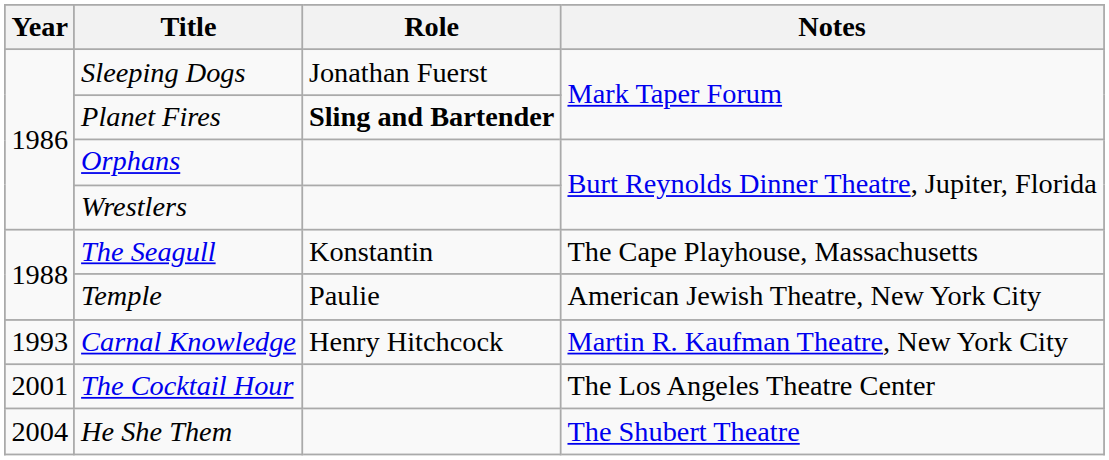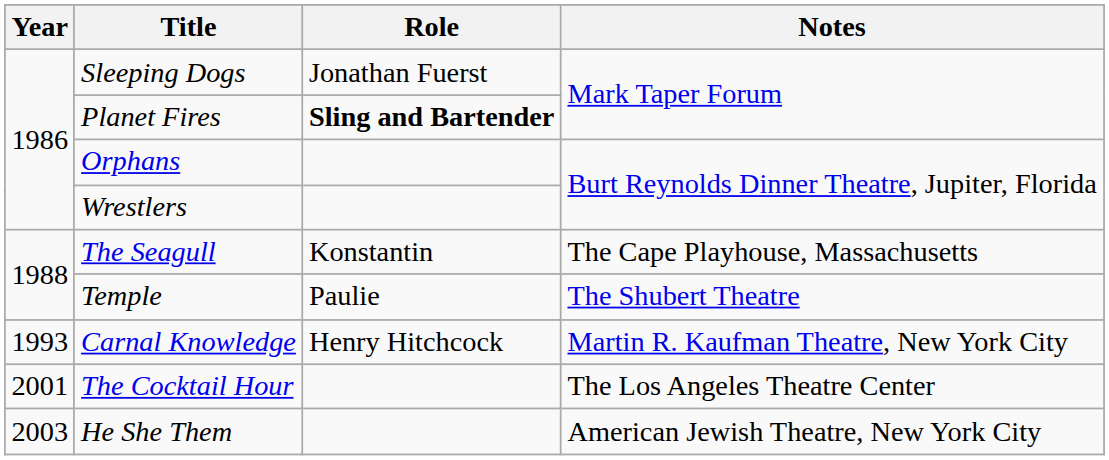Temple | Notes: American Jewish Theatre, New York City -> The Shubert Theatre
He She Them | Year: 2004 -> 2003
He She Them | Notes: The Shubert Theatre -> American Jewish Theatre, New York City
